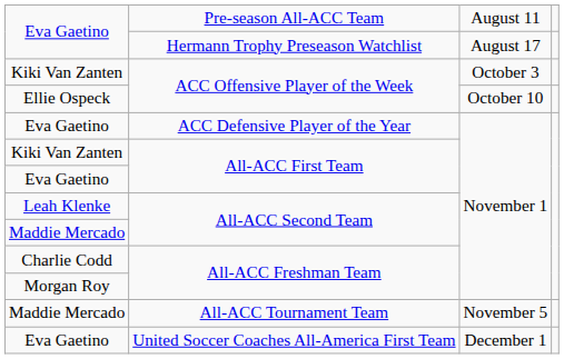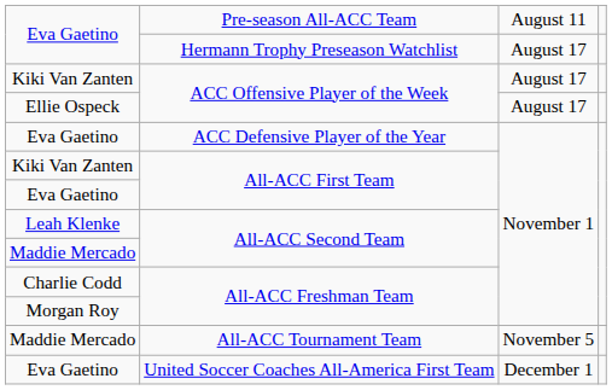Kiki Van Zanten / ACC Offensive Player of the Week | column 3: October 3 -> August 17
Ellie Ospeck / ACC Offensive Player of the Week | column 3: October 10 -> August 17
